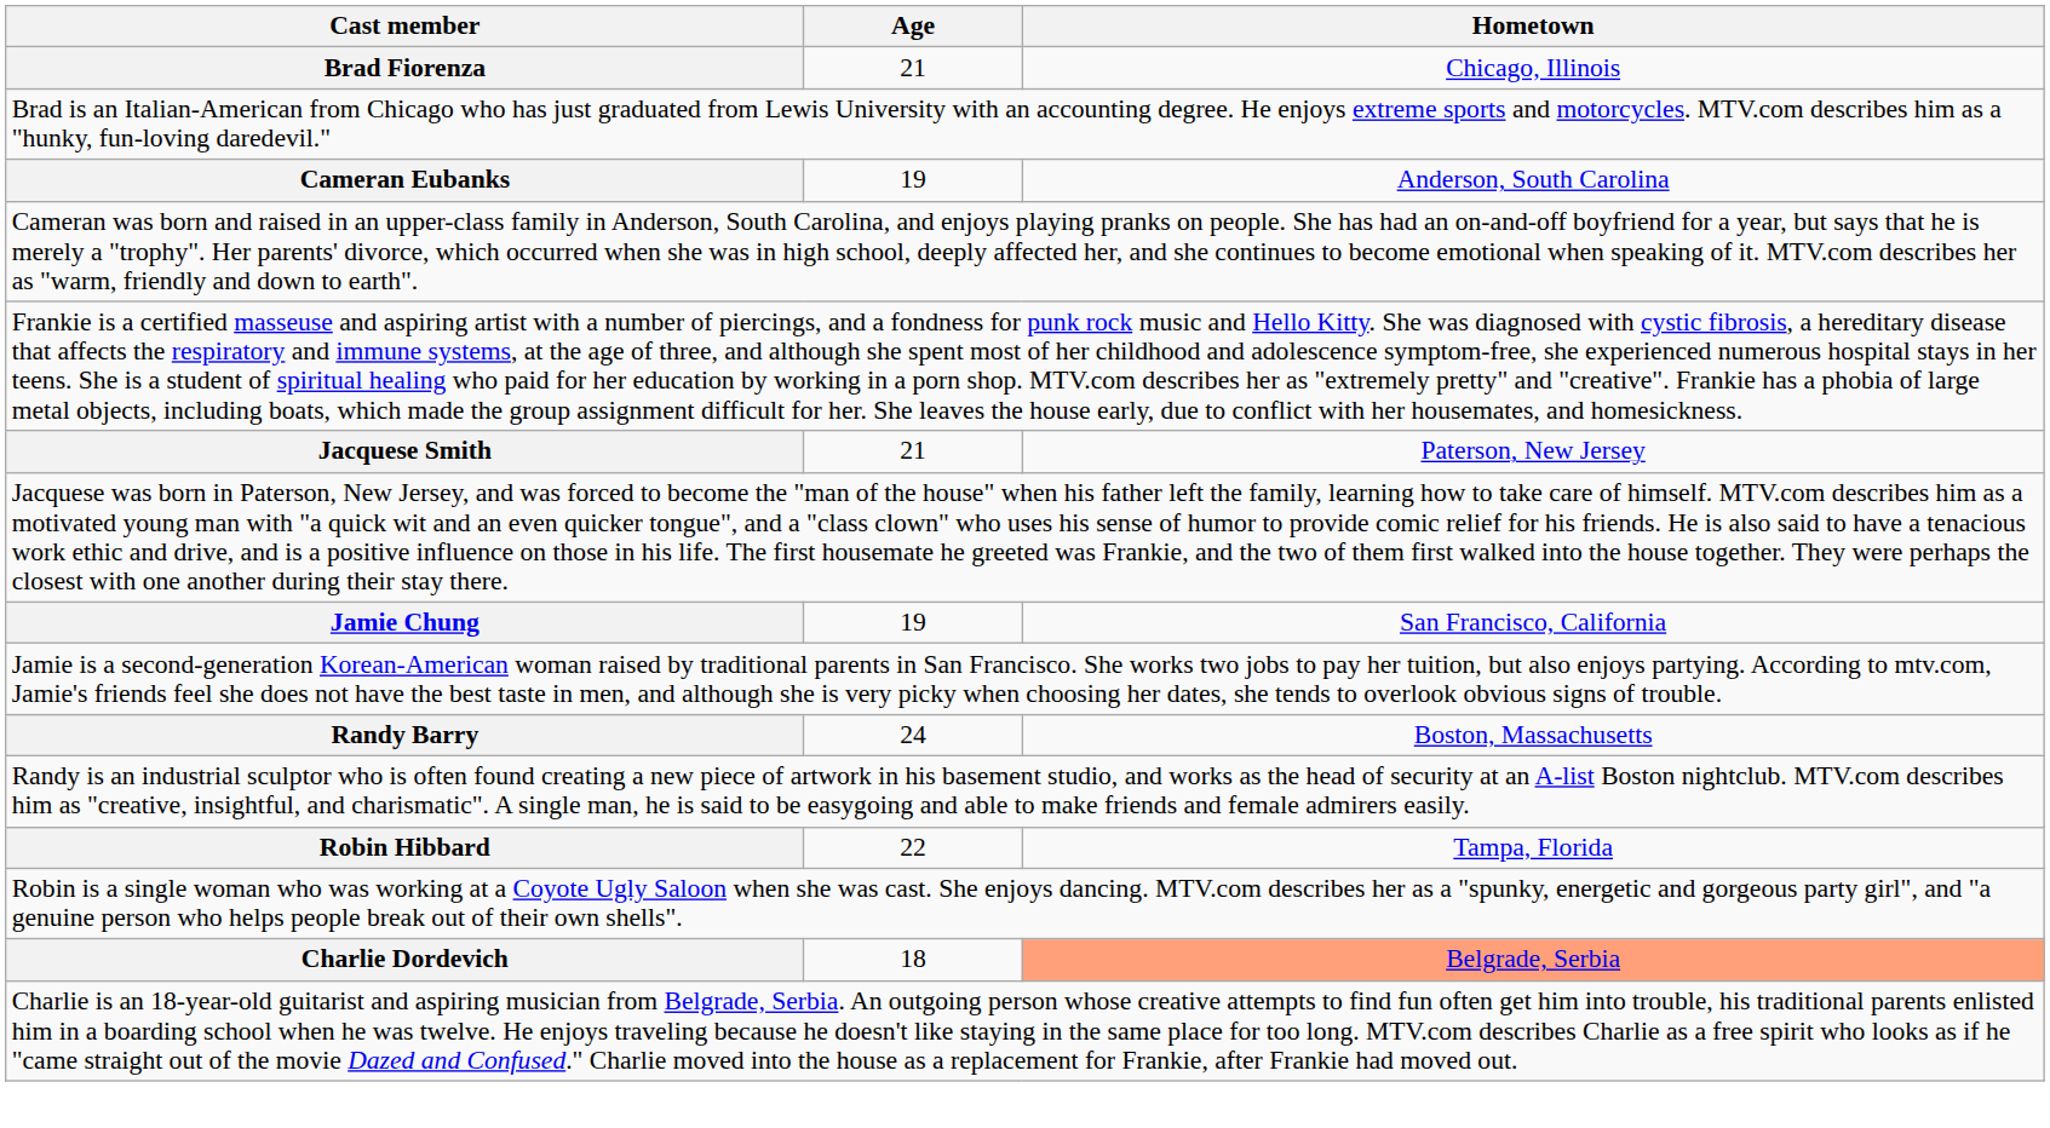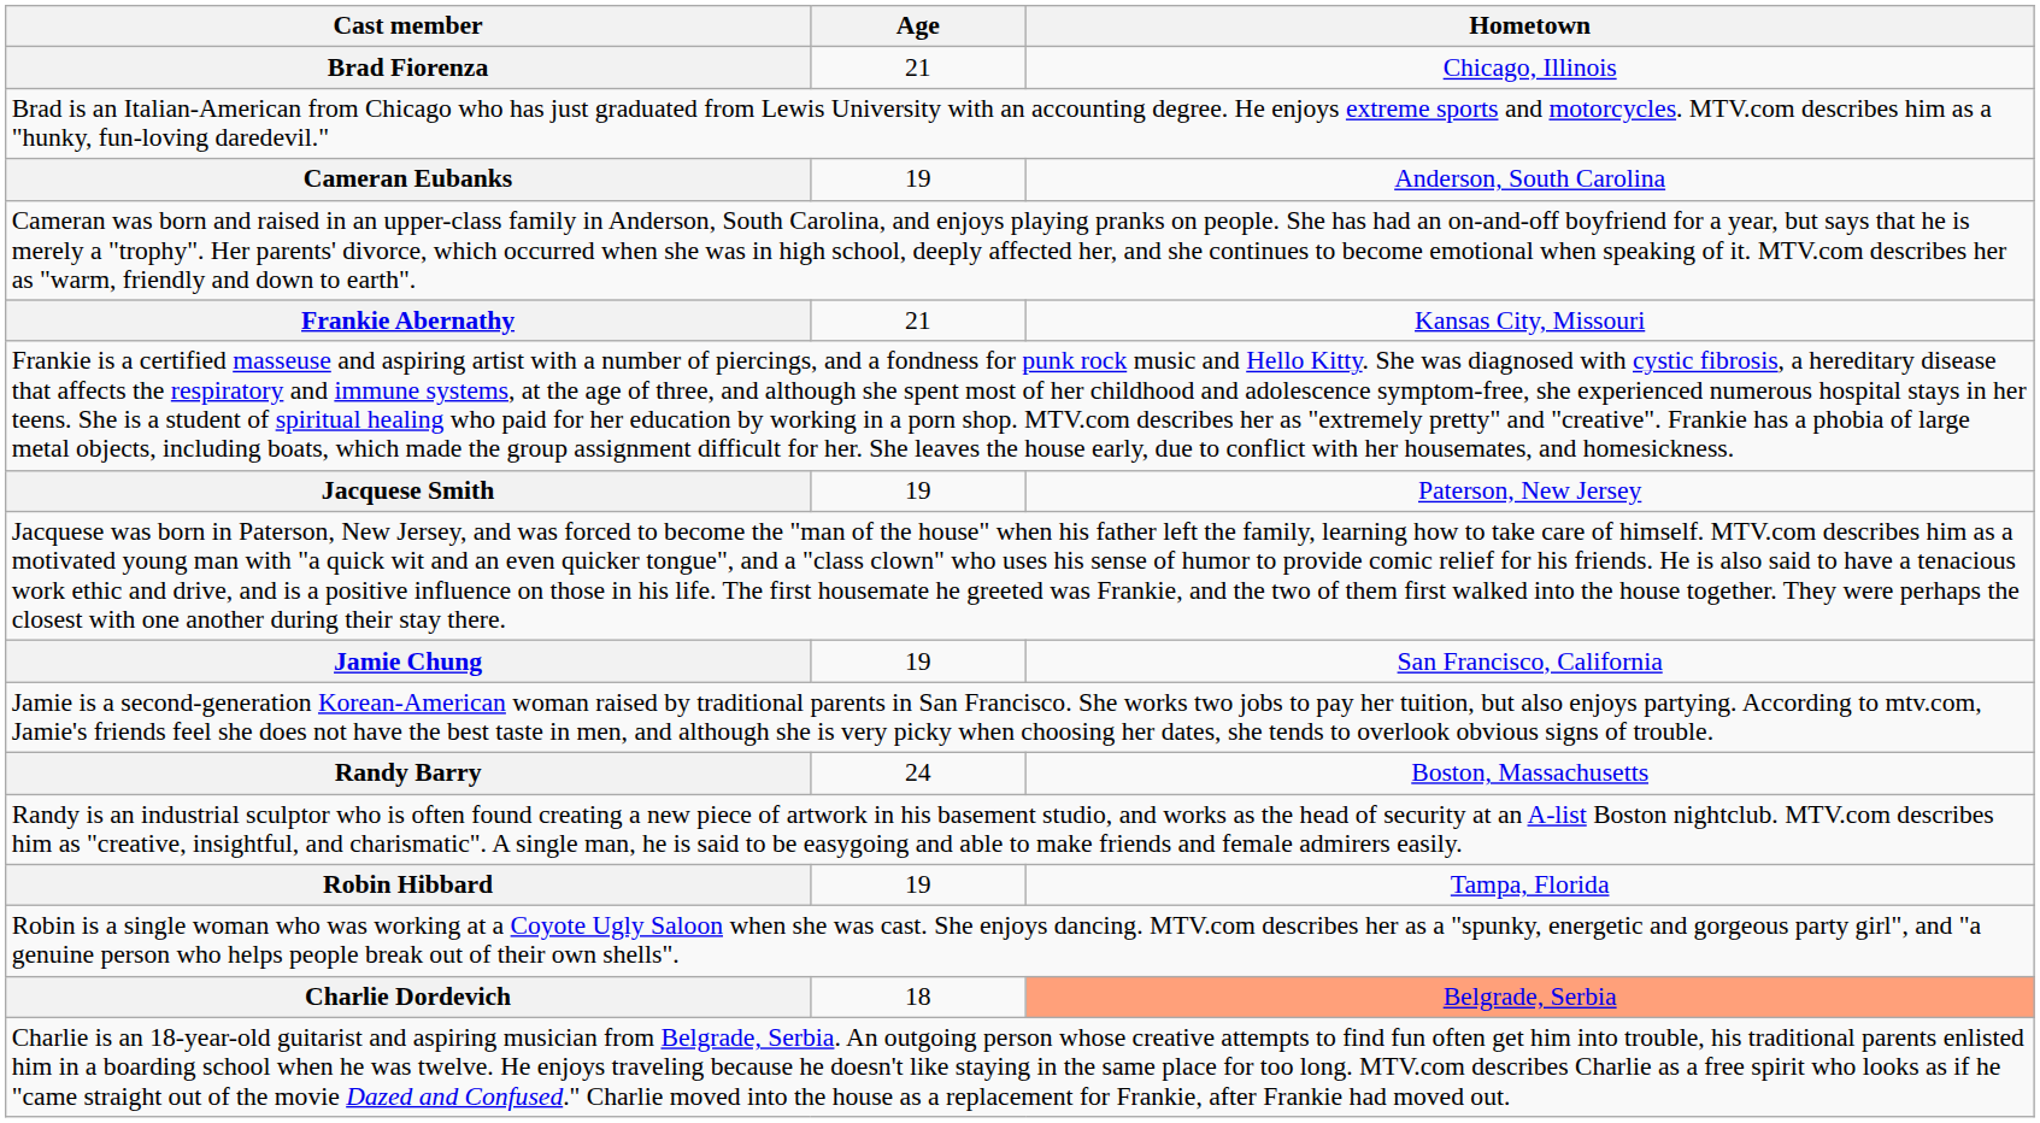+ row: Frankie Abernathy | 21 | Kansas City, Missouri
Jacquese Smith | Age: 21 -> 19
Robin Hibbard | Age: 22 -> 19
